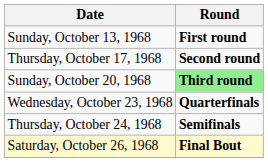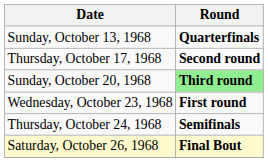Sunday, October 13, 1968 | Round: First round -> Quarterfinals
Wednesday, October 23, 1968 | Round: Quarterfinals -> First round
